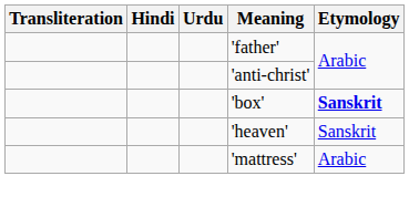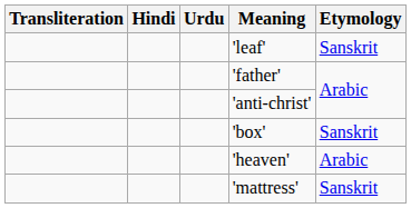+ row: 'leaf' | Sanskrit
'box' | Etymology: bold -> normal
'heaven' | Etymology: Sanskrit -> Arabic
'mattress' | Etymology: Arabic -> Sanskrit
